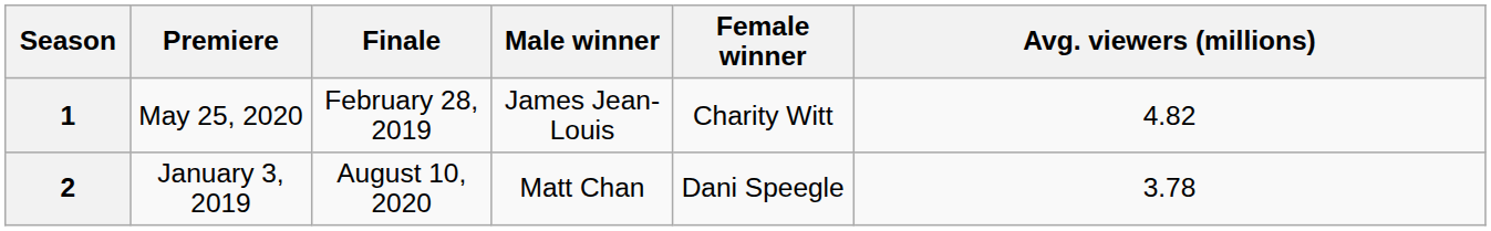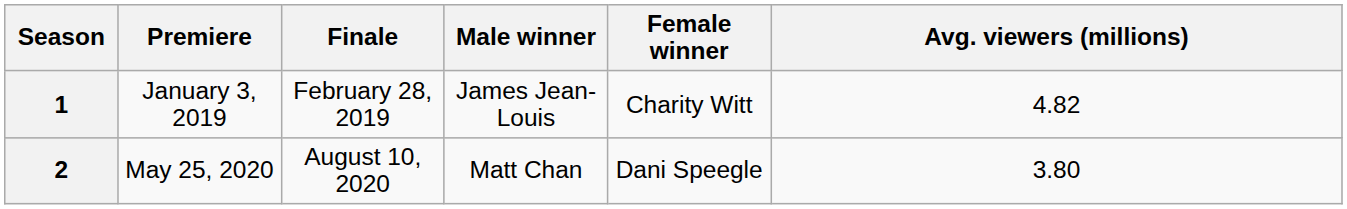1 | Premiere: May 25, 2020 -> January 3, 2019
2 | Premiere: January 3, 2019 -> May 25, 2020
2 | Avg. viewers (millions): 3.78 -> 3.80
